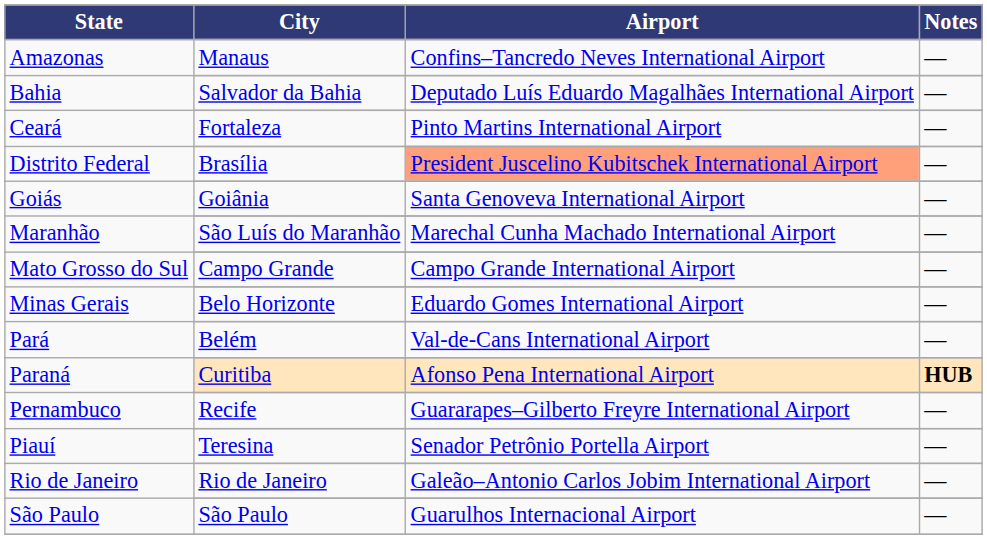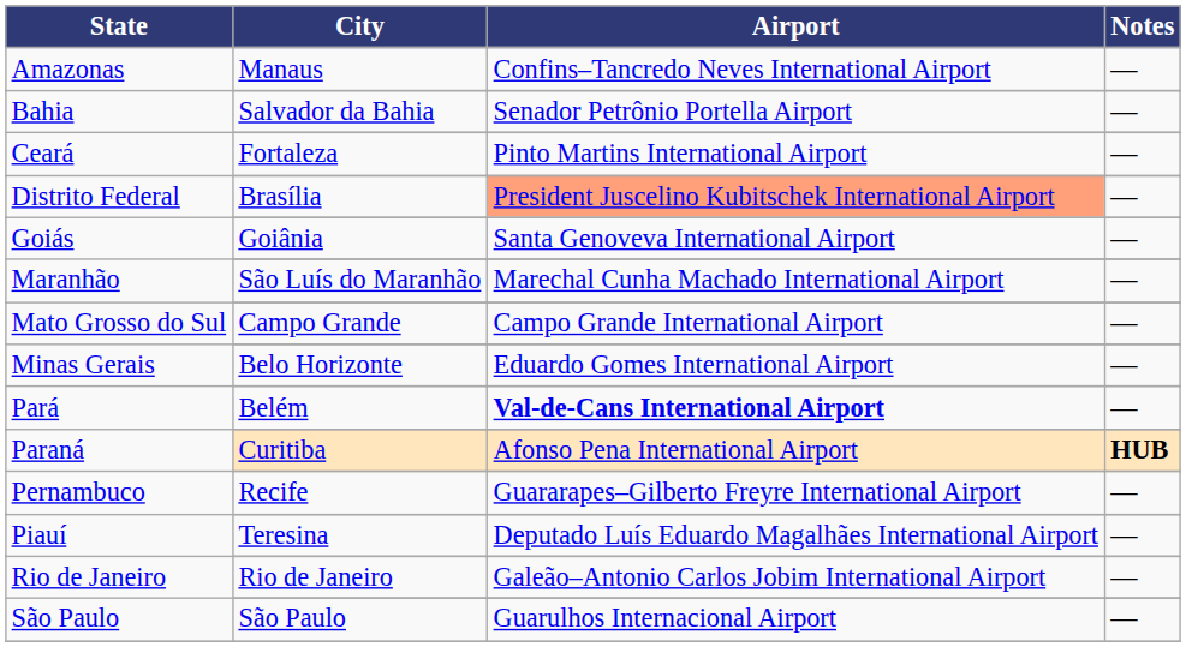Salvador da Bahia | Airport: Deputado Luís Eduardo Magalhães International Airport -> Senador Petrônio Portella Airport
Belém | Airport: normal -> bold
Teresina | Airport: Senador Petrônio Portella Airport -> Deputado Luís Eduardo Magalhães International Airport
